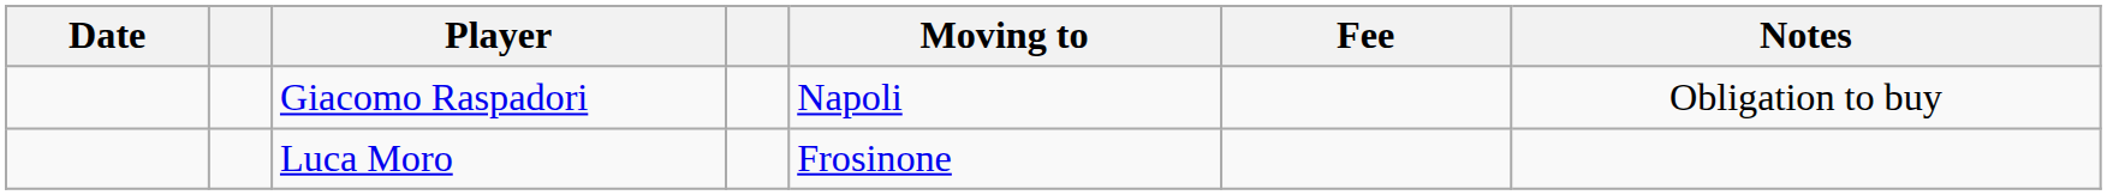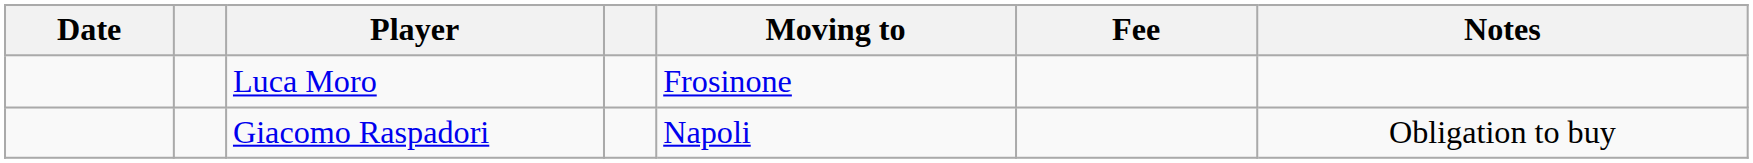rows swapped: Luca Moro <-> Giacomo Raspadori
